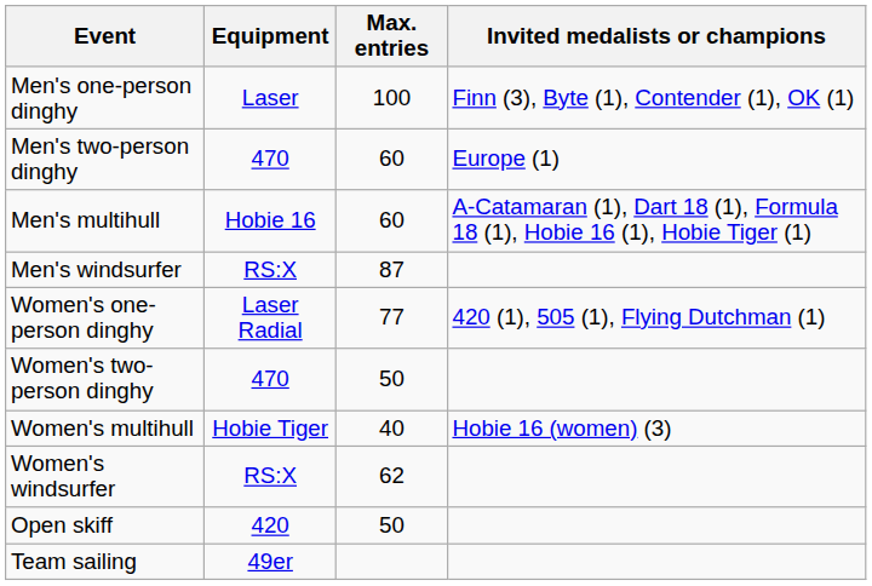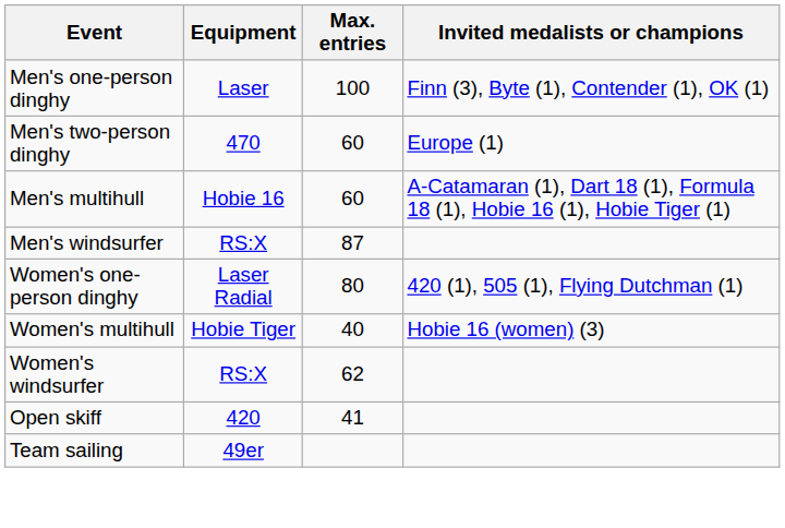Women's one-person dinghy | Max. entries: 77 -> 80
- row: Women's two-person dinghy | 470 | 50
Open skiff | Max. entries: 50 -> 41
